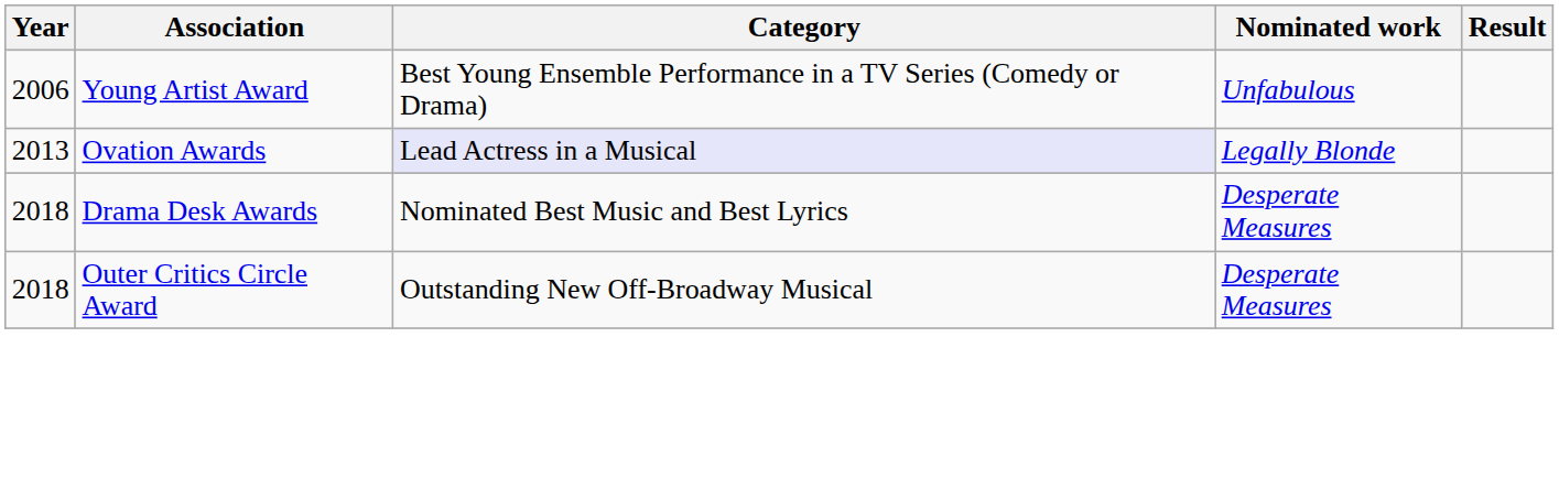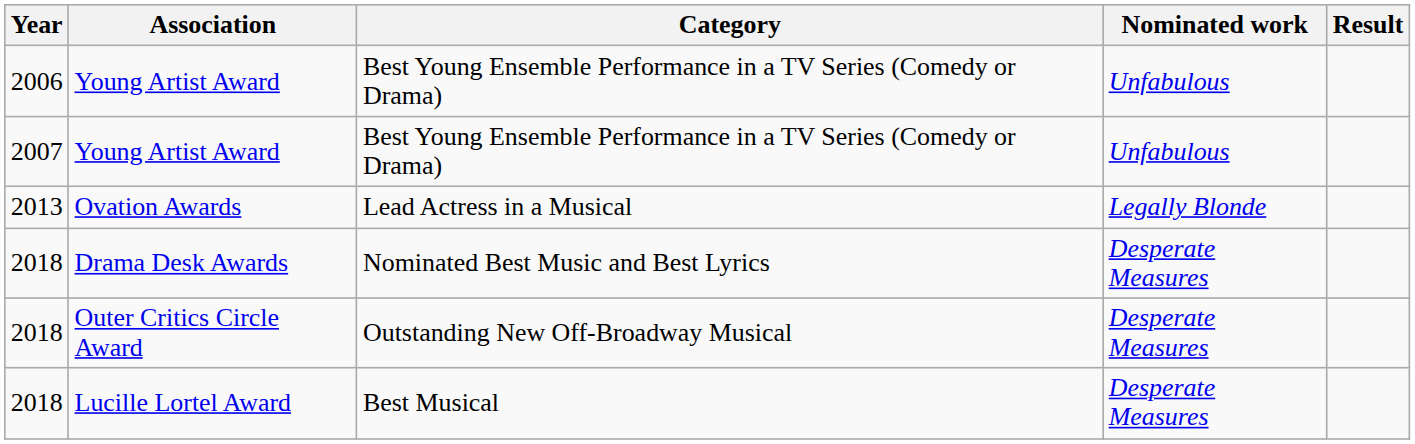+ row: 2007 | Young Artist Award | Best Young Ensemble Performance in a TV Series (Comedy or Drama) | Unfabulous
Ovation Awards | Category: lavender background -> no background
+ row: 2018 | Lucille Lortel Award | Best Musical | Desperate Measures
